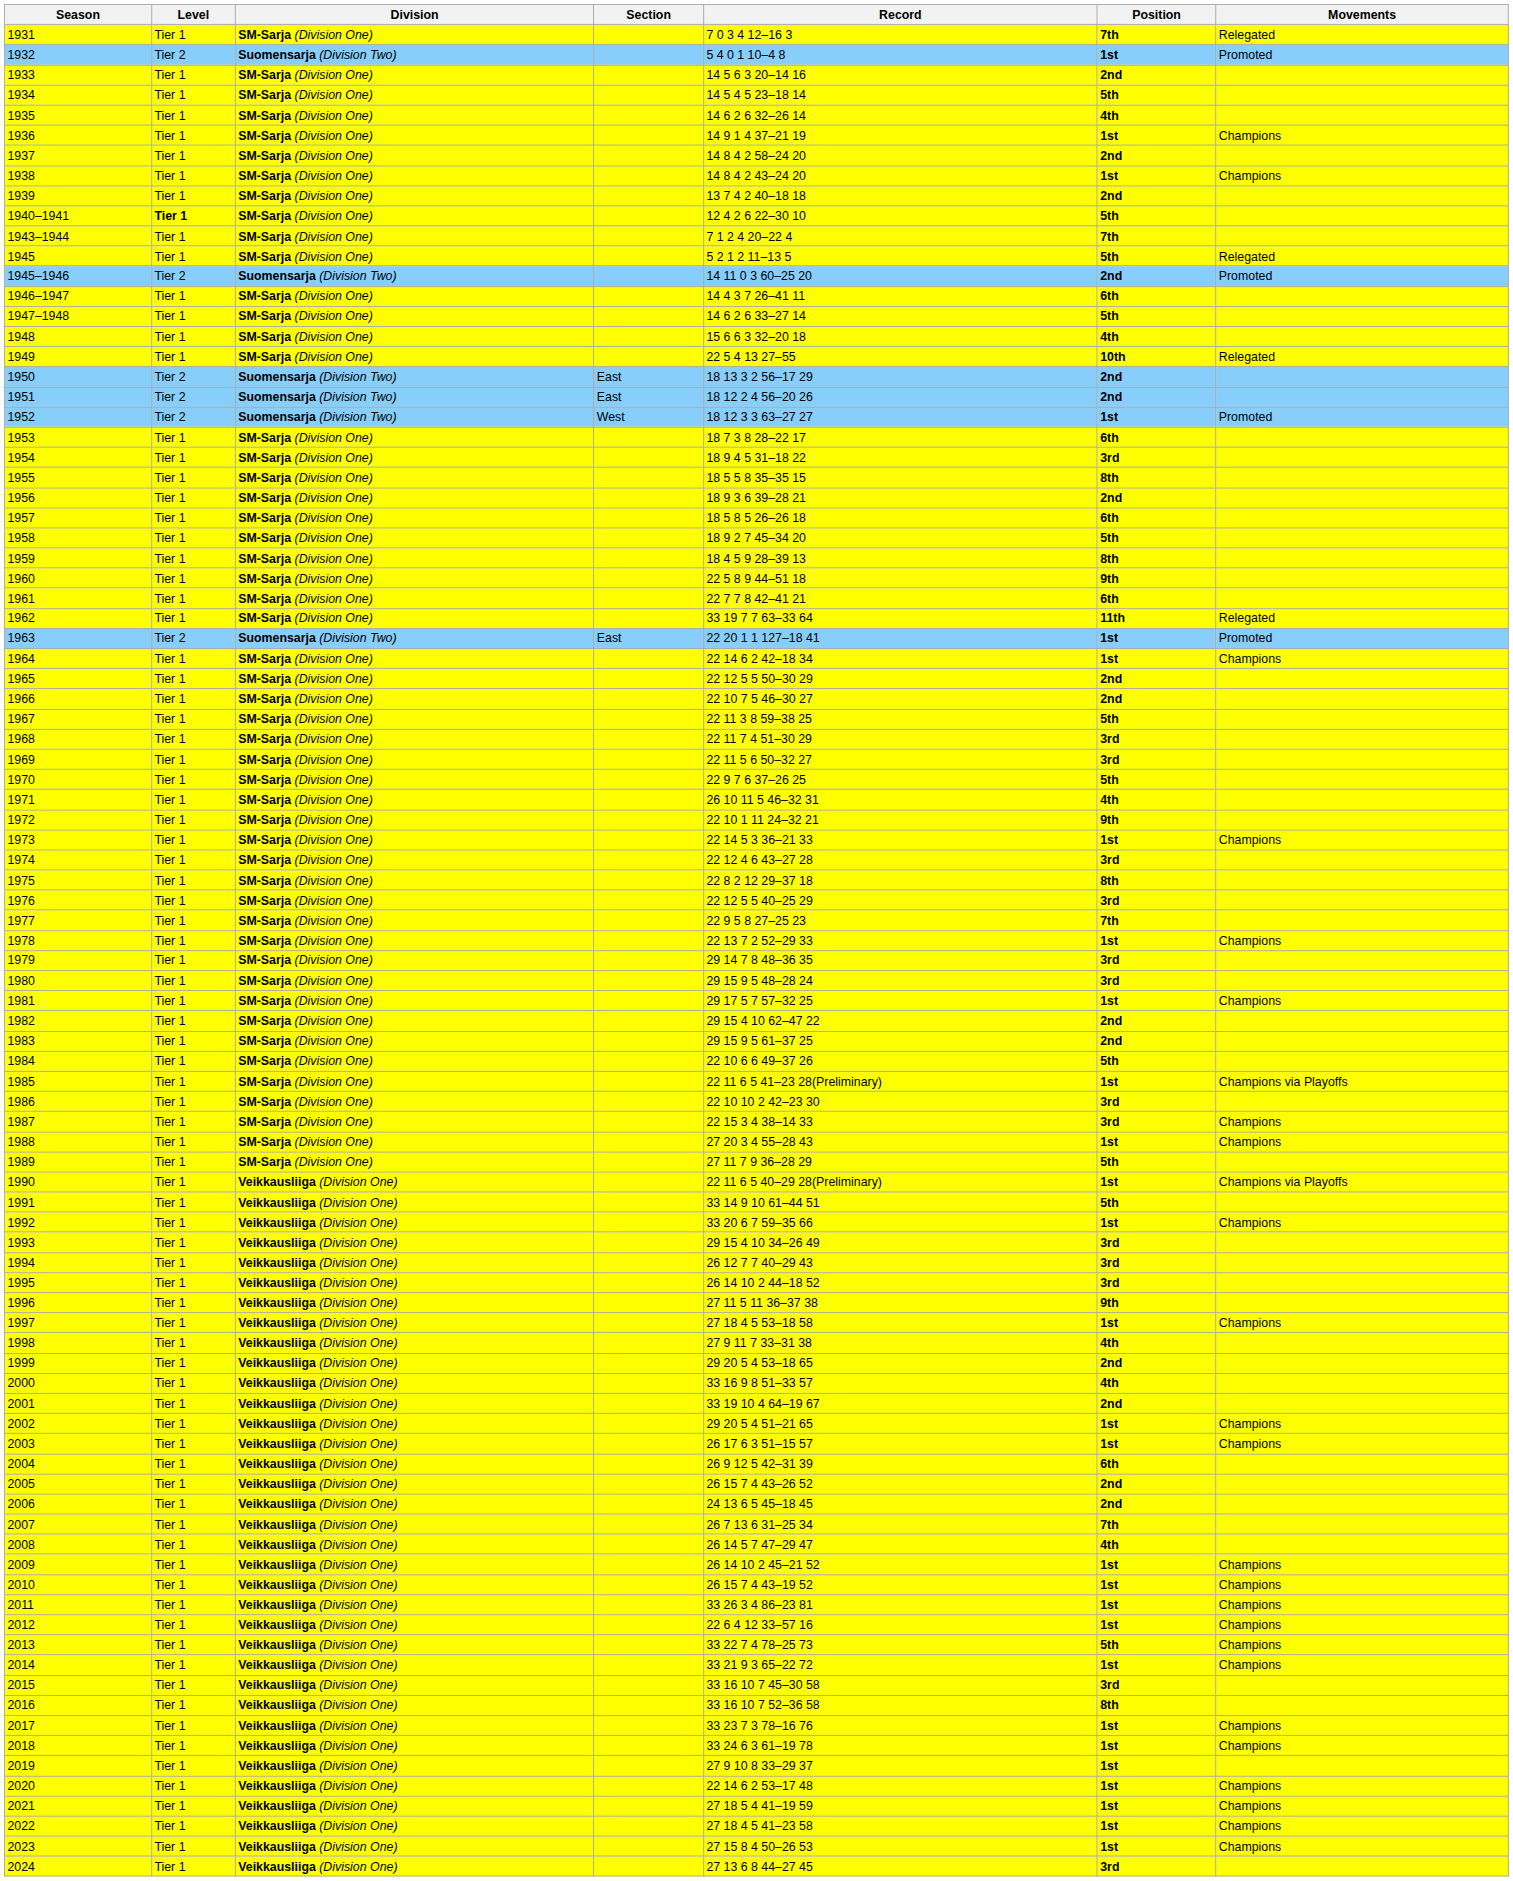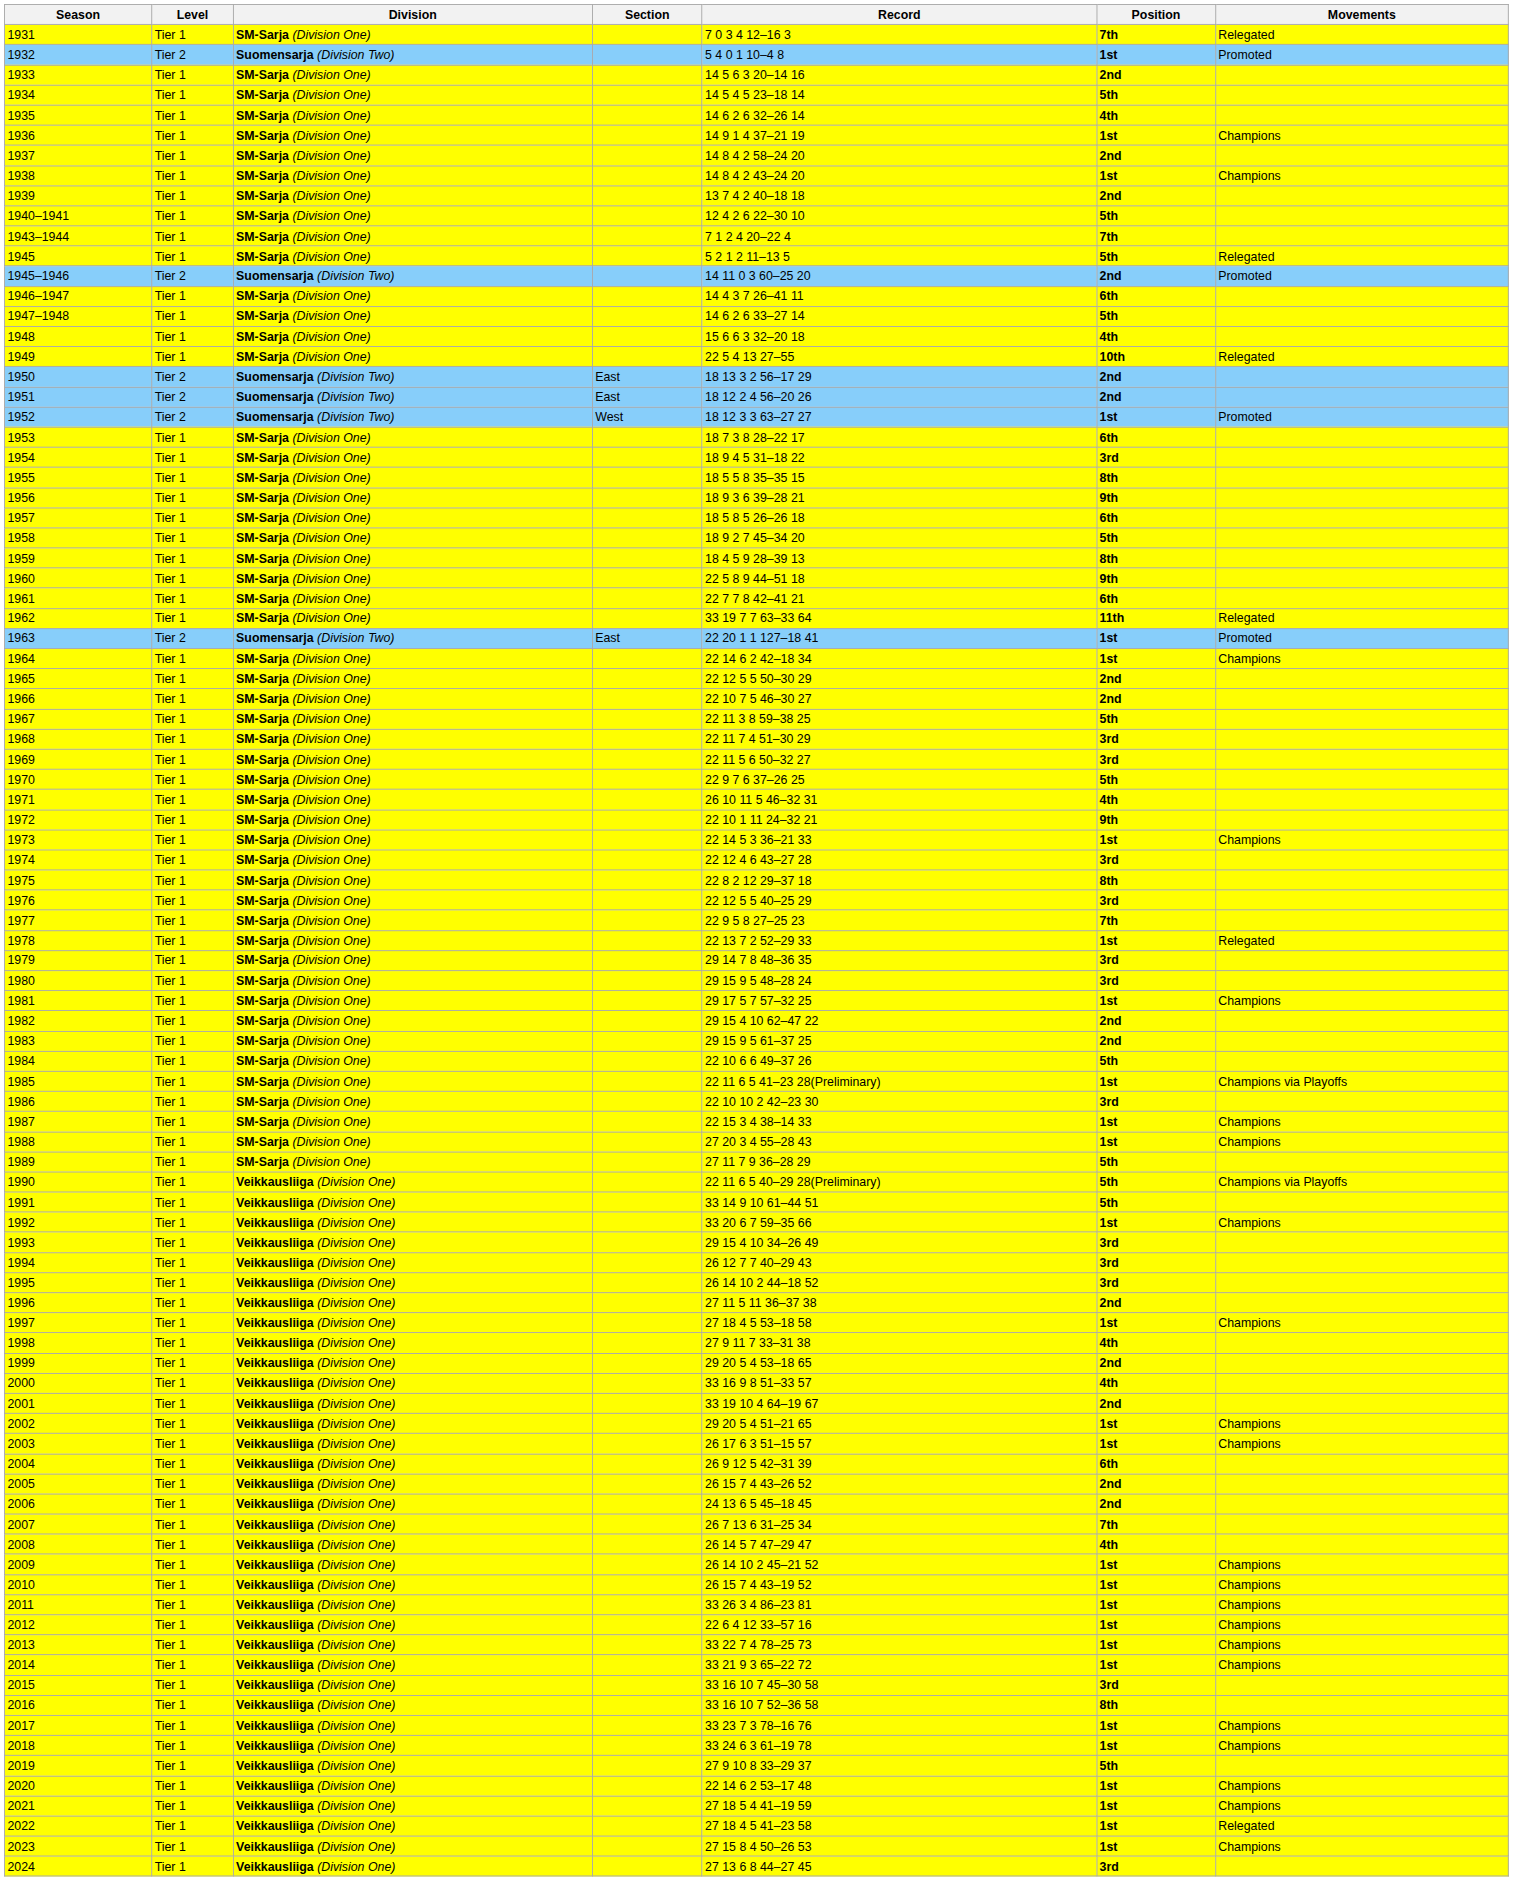1940–1941 | Level: bold -> normal
1956 | Position: 2nd -> 9th
1978 | Movements: Champions -> Relegated
1987 | Position: 3rd -> 1st
1990 | Position: 1st -> 5th
1996 | Position: 9th -> 2nd
2013 | Position: 5th -> 1st
2019 | Position: 1st -> 5th
2022 | Movements: Champions -> Relegated
